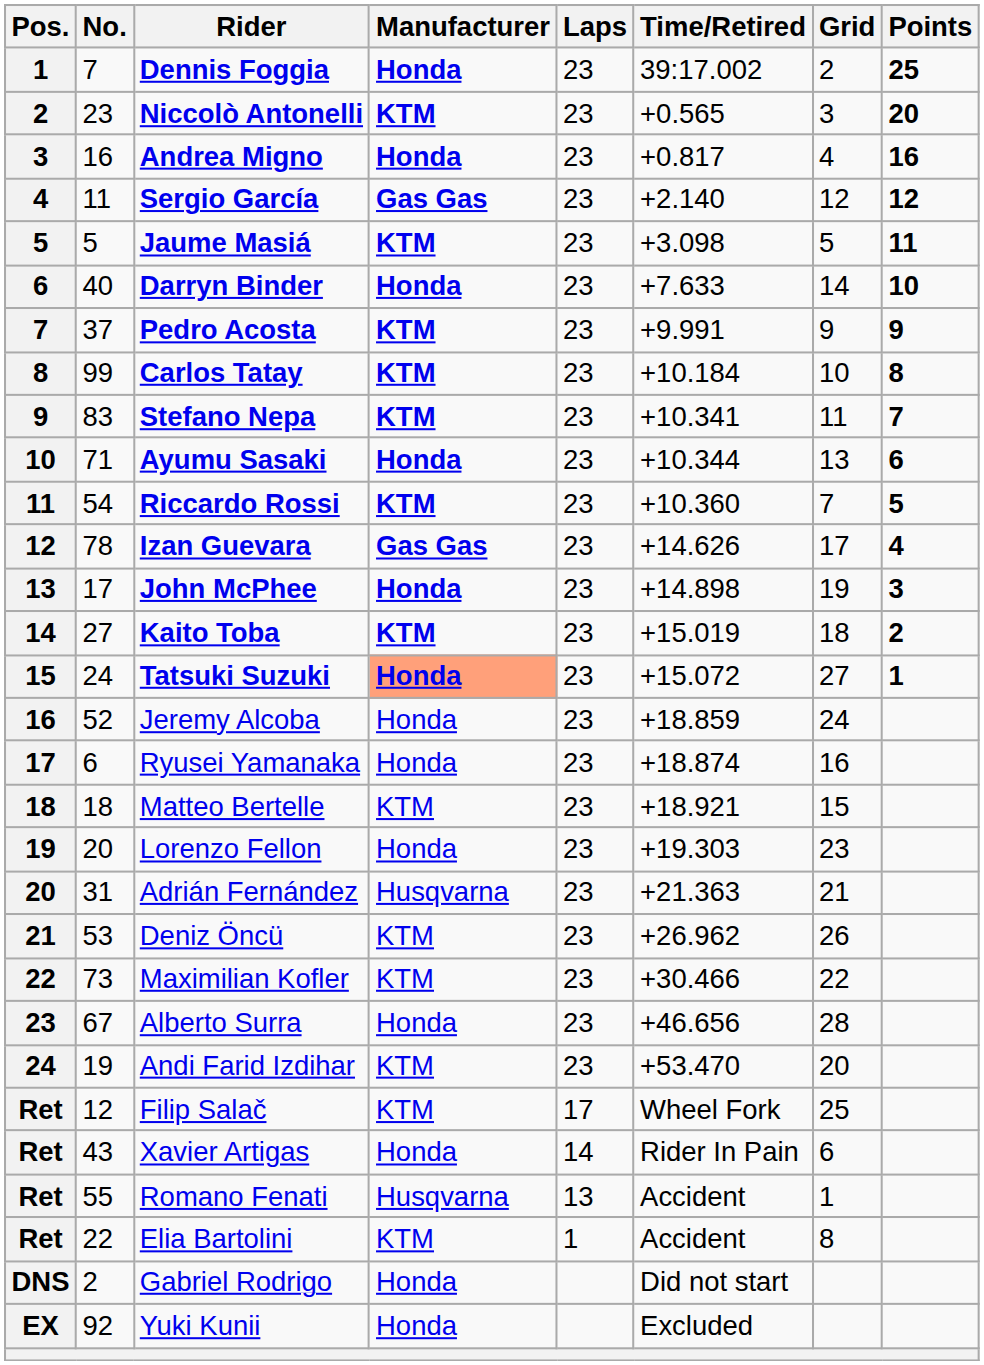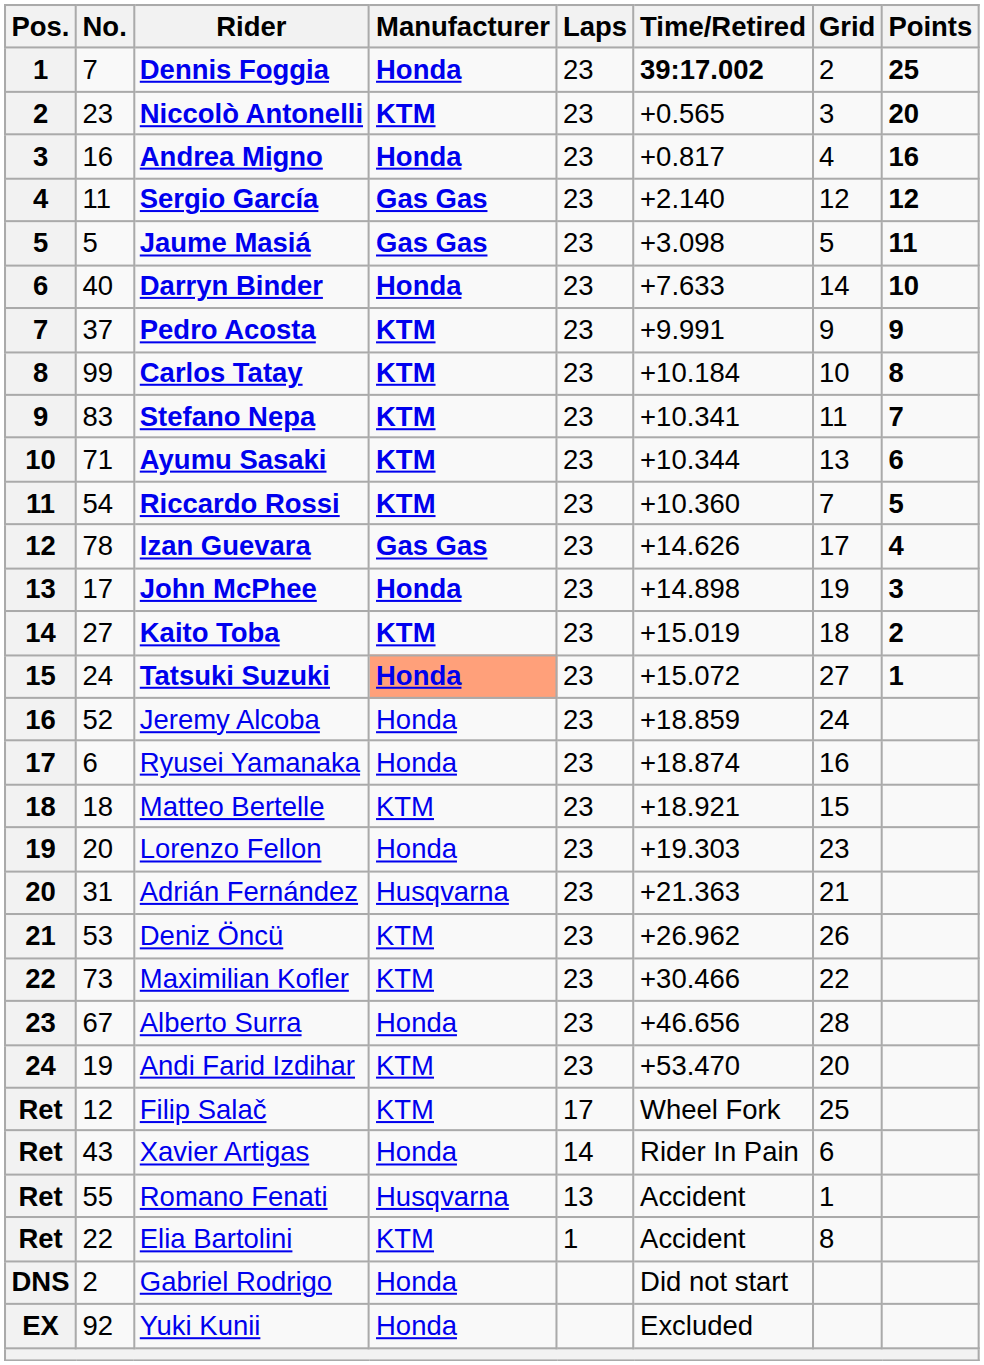Dennis Foggia | Time/Retired: normal -> bold
Jaume Masiá | Manufacturer: KTM -> Gas Gas
Ayumu Sasaki | Manufacturer: Honda -> KTM
